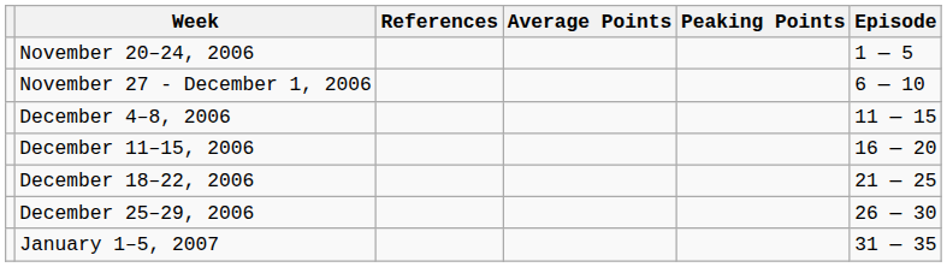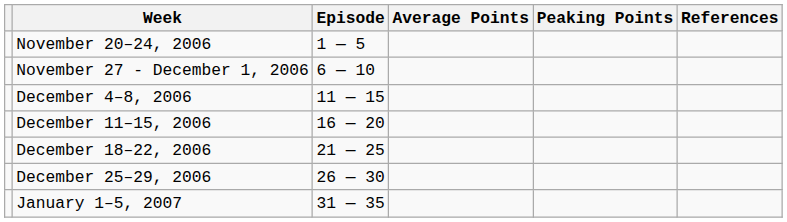columns swapped: Episode <-> References
